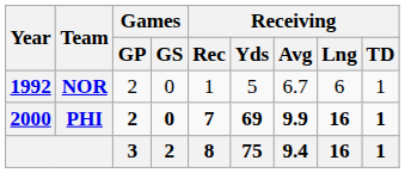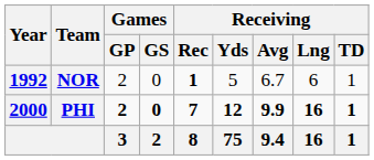NOR | Receiving / Rec: normal -> bold
PHI | Receiving / Yds: 69 -> 12
